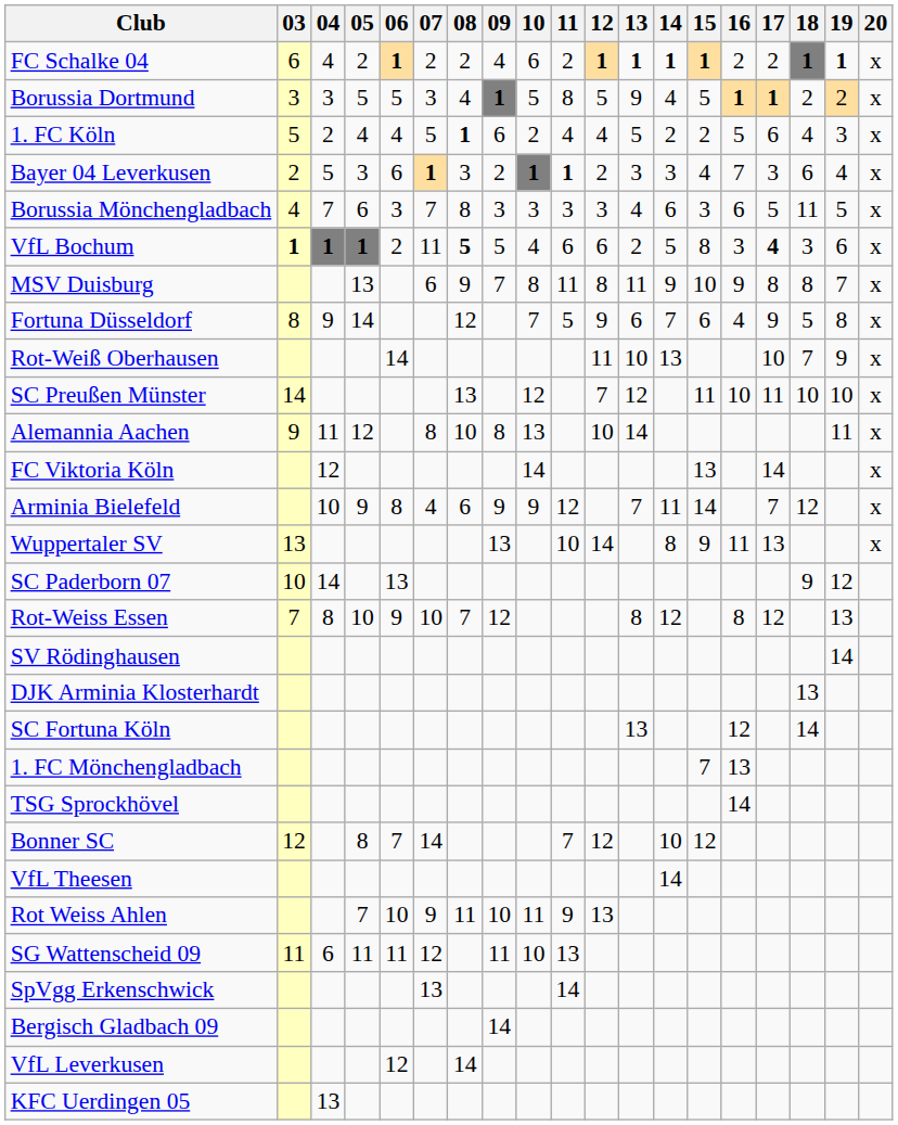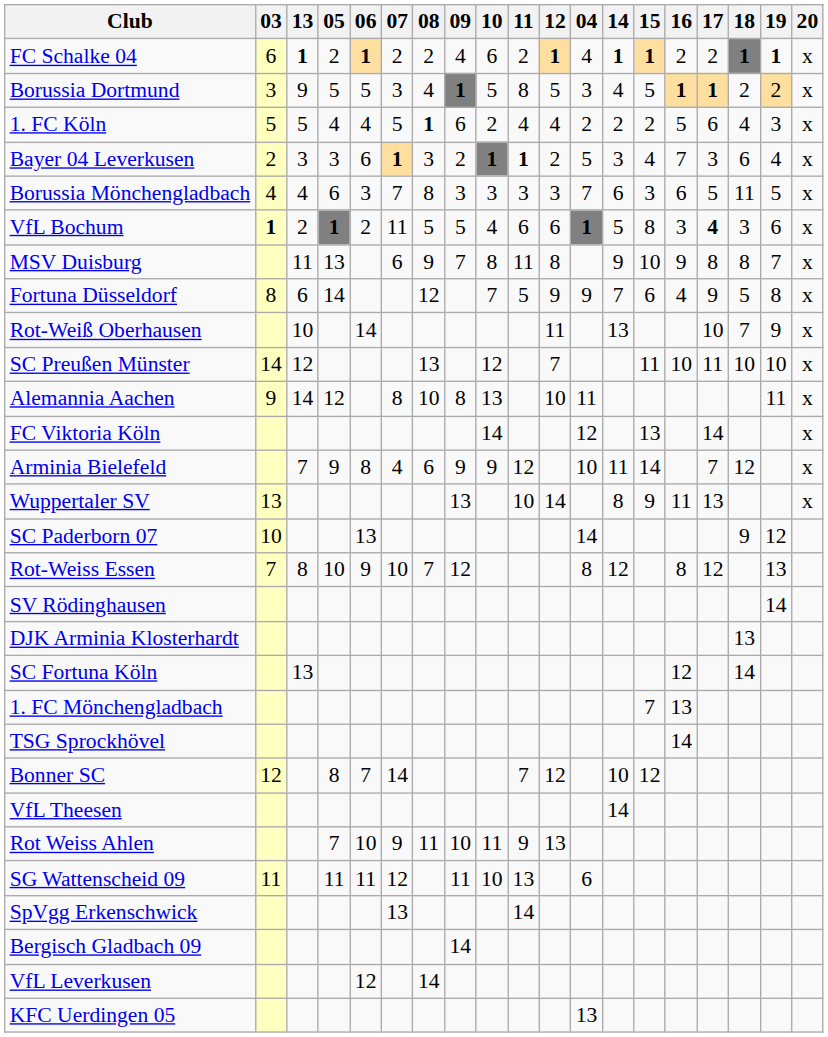columns swapped: 04 <-> 13
VfL Bochum | 08: bold -> normal
